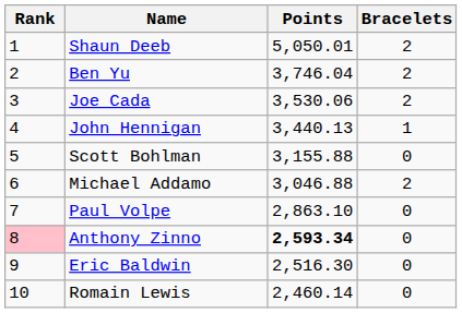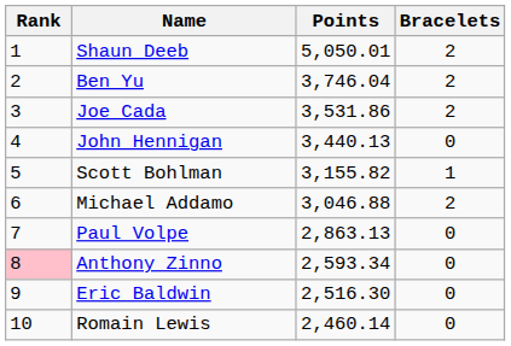Joe Cada | Points: 3,530.06 -> 3,531.86
John Hennigan | Bracelets: 1 -> 0
Scott Bohlman | Points: 3,155.88 -> 3,155.82
Scott Bohlman | Bracelets: 0 -> 1
Paul Volpe | Points: 2,863.10 -> 2,863.13
Anthony Zinno | Points: bold -> normal
